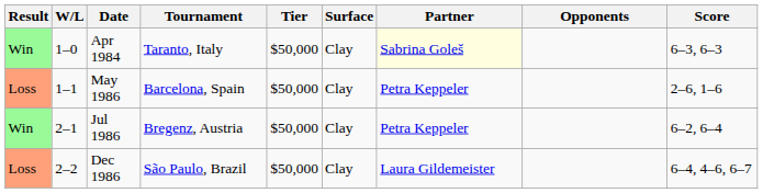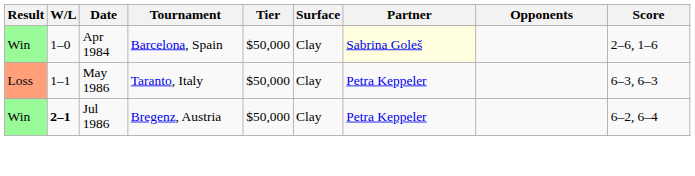Apr 1984 | Tournament: Taranto, Italy -> Barcelona, Spain
Apr 1984 | Score: 6–3, 6–3 -> 2–6, 1–6
May 1986 | Tournament: Barcelona, Spain -> Taranto, Italy
May 1986 | Score: 2–6, 1–6 -> 6–3, 6–3
Jul 1986 | W/L: normal -> bold
- row: Loss | 2–2 | Dec 1986 | São Paulo, Brazil | $50,000 | Clay | Laura Gildemeister | 6–4, 4–6, 6–7
